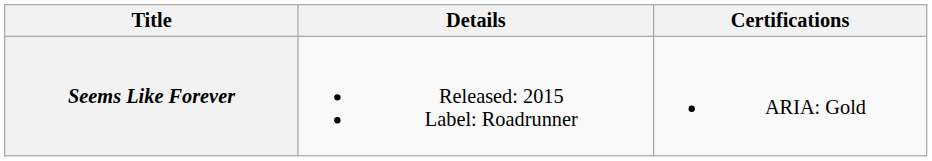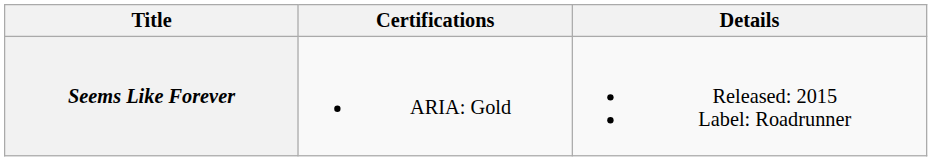columns swapped: Details <-> Certifications
